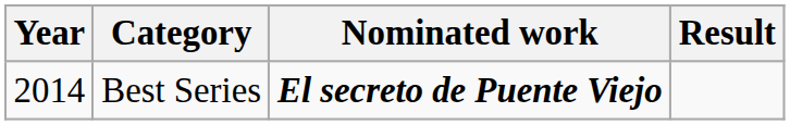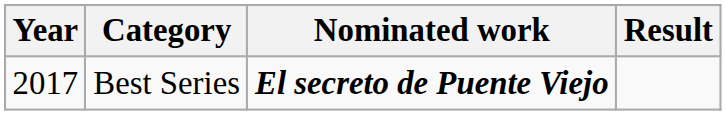Best Series | Year: 2014 -> 2017
